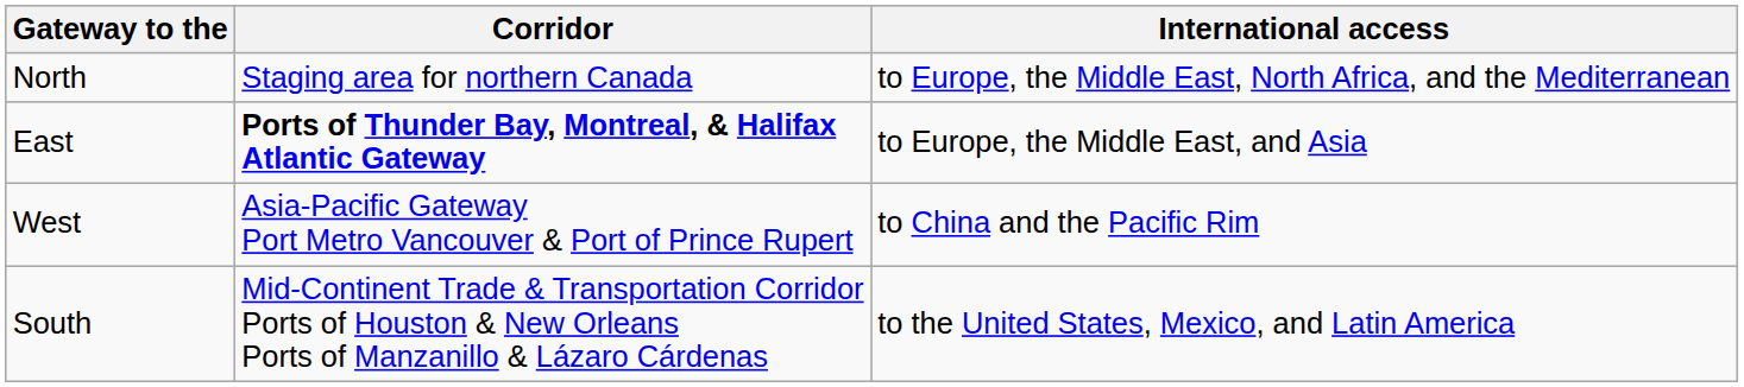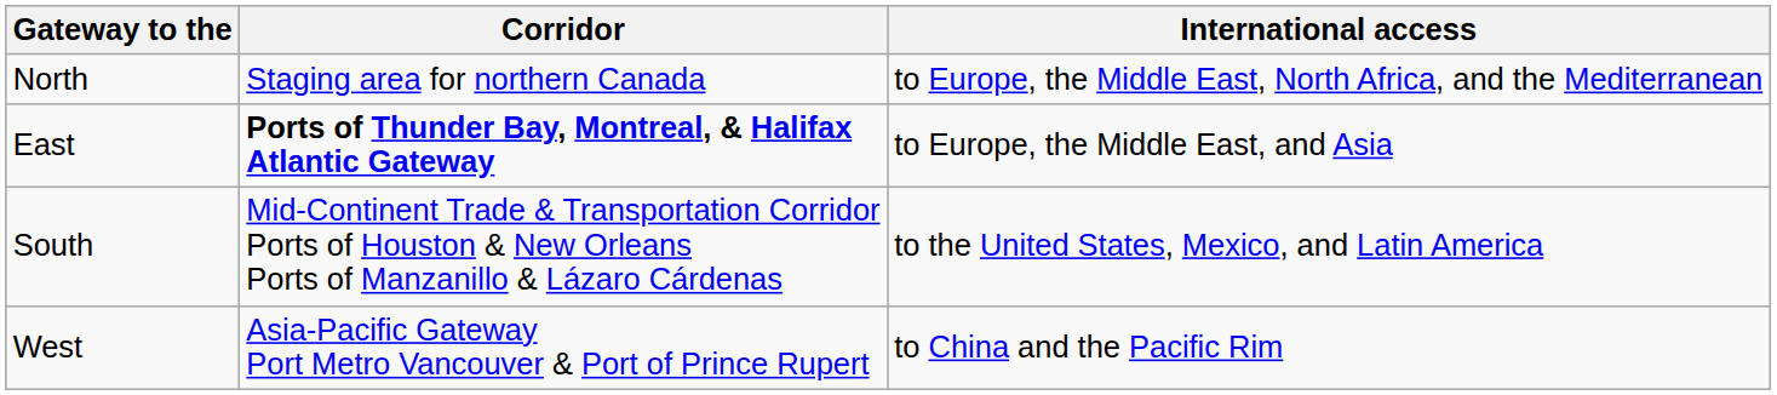rows swapped: West <-> South
